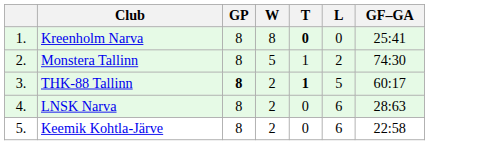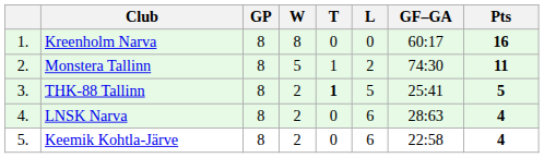+ column: Pts | 16 | 11 | 5 | 4 | 4
Kreenholm Narva | T: bold -> normal
Kreenholm Narva | GF–GA: 25:41 -> 60:17
THK-88 Tallinn | GP: bold -> normal
THK-88 Tallinn | GF–GA: 60:17 -> 25:41
